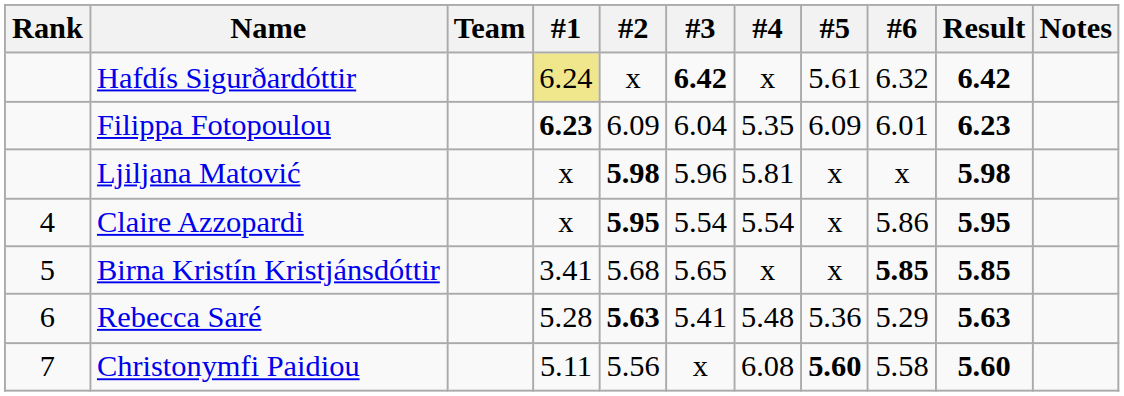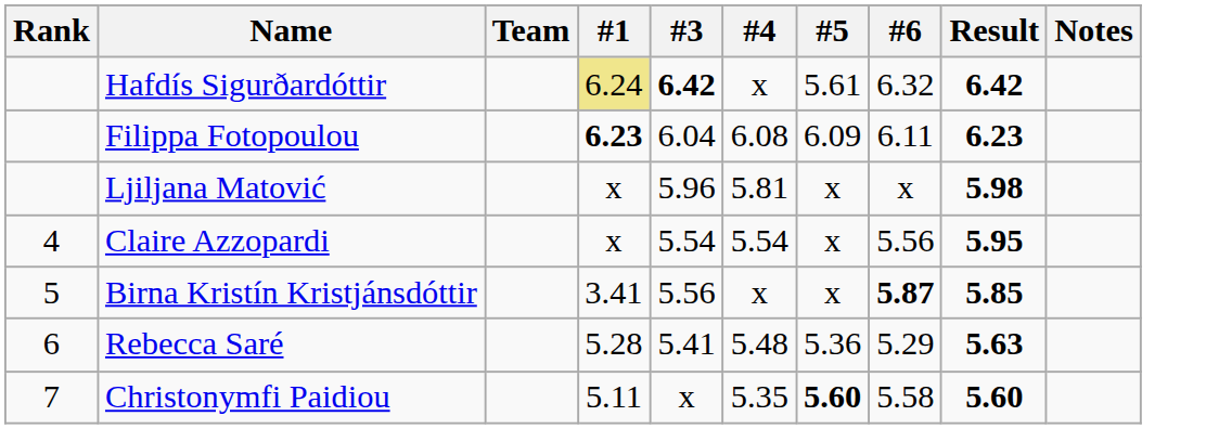- column: #2 | x | 6.09 | 5.98 | 5.95 | 5.68 | 5.63 | 5.56
Filippa Fotopoulou | #4: 5.35 -> 6.08
Filippa Fotopoulou | #6: 6.01 -> 6.11
Claire Azzopardi | #6: 5.86 -> 5.56
Birna Kristín Kristjánsdóttir | #3: 5.65 -> 5.56
Birna Kristín Kristjánsdóttir | #6: 5.85 -> 5.87
Christonymfi Paidiou | #4: 6.08 -> 5.35
